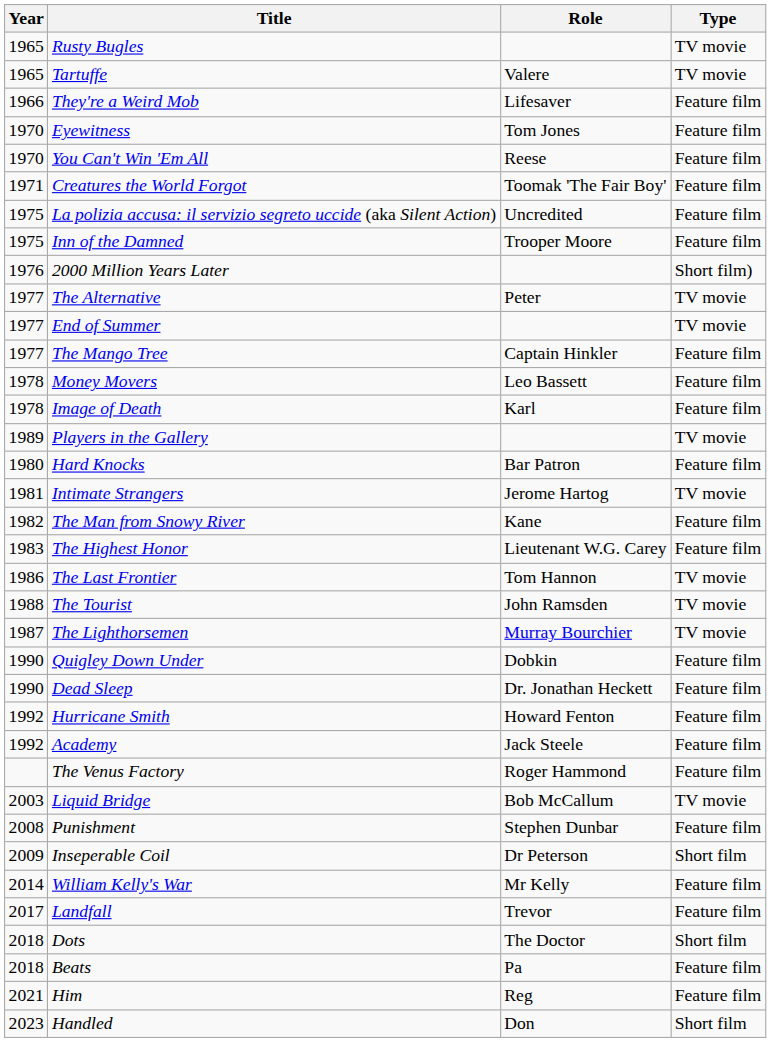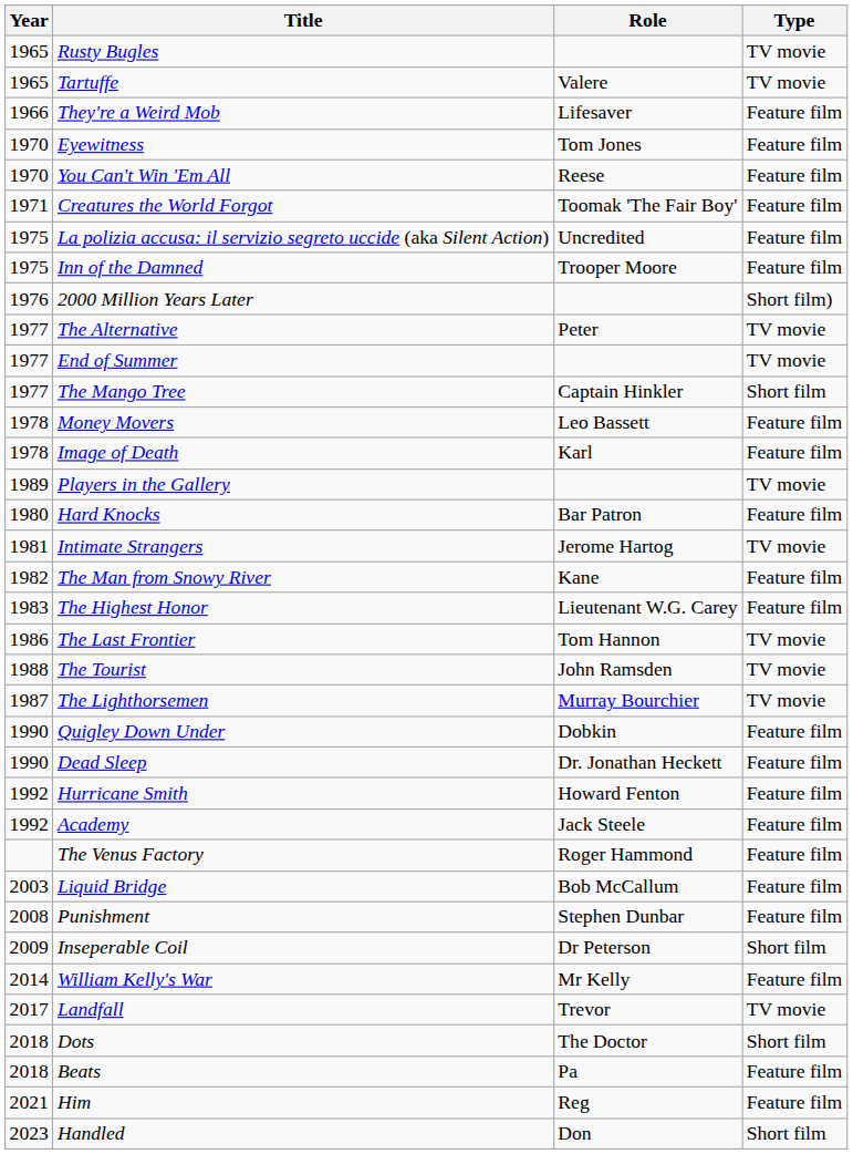The Mango Tree | Type: Feature film -> Short film
Liquid Bridge | Type: TV movie -> Feature film
Landfall | Type: Feature film -> TV movie
